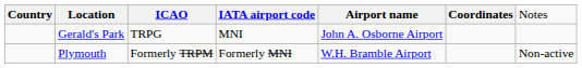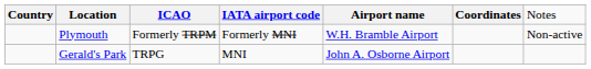rows swapped: Gerald's Park <-> Plymouth
